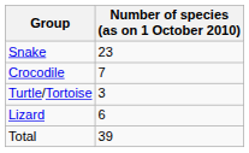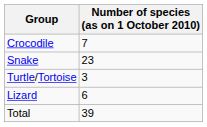rows swapped: Snake <-> Crocodile
